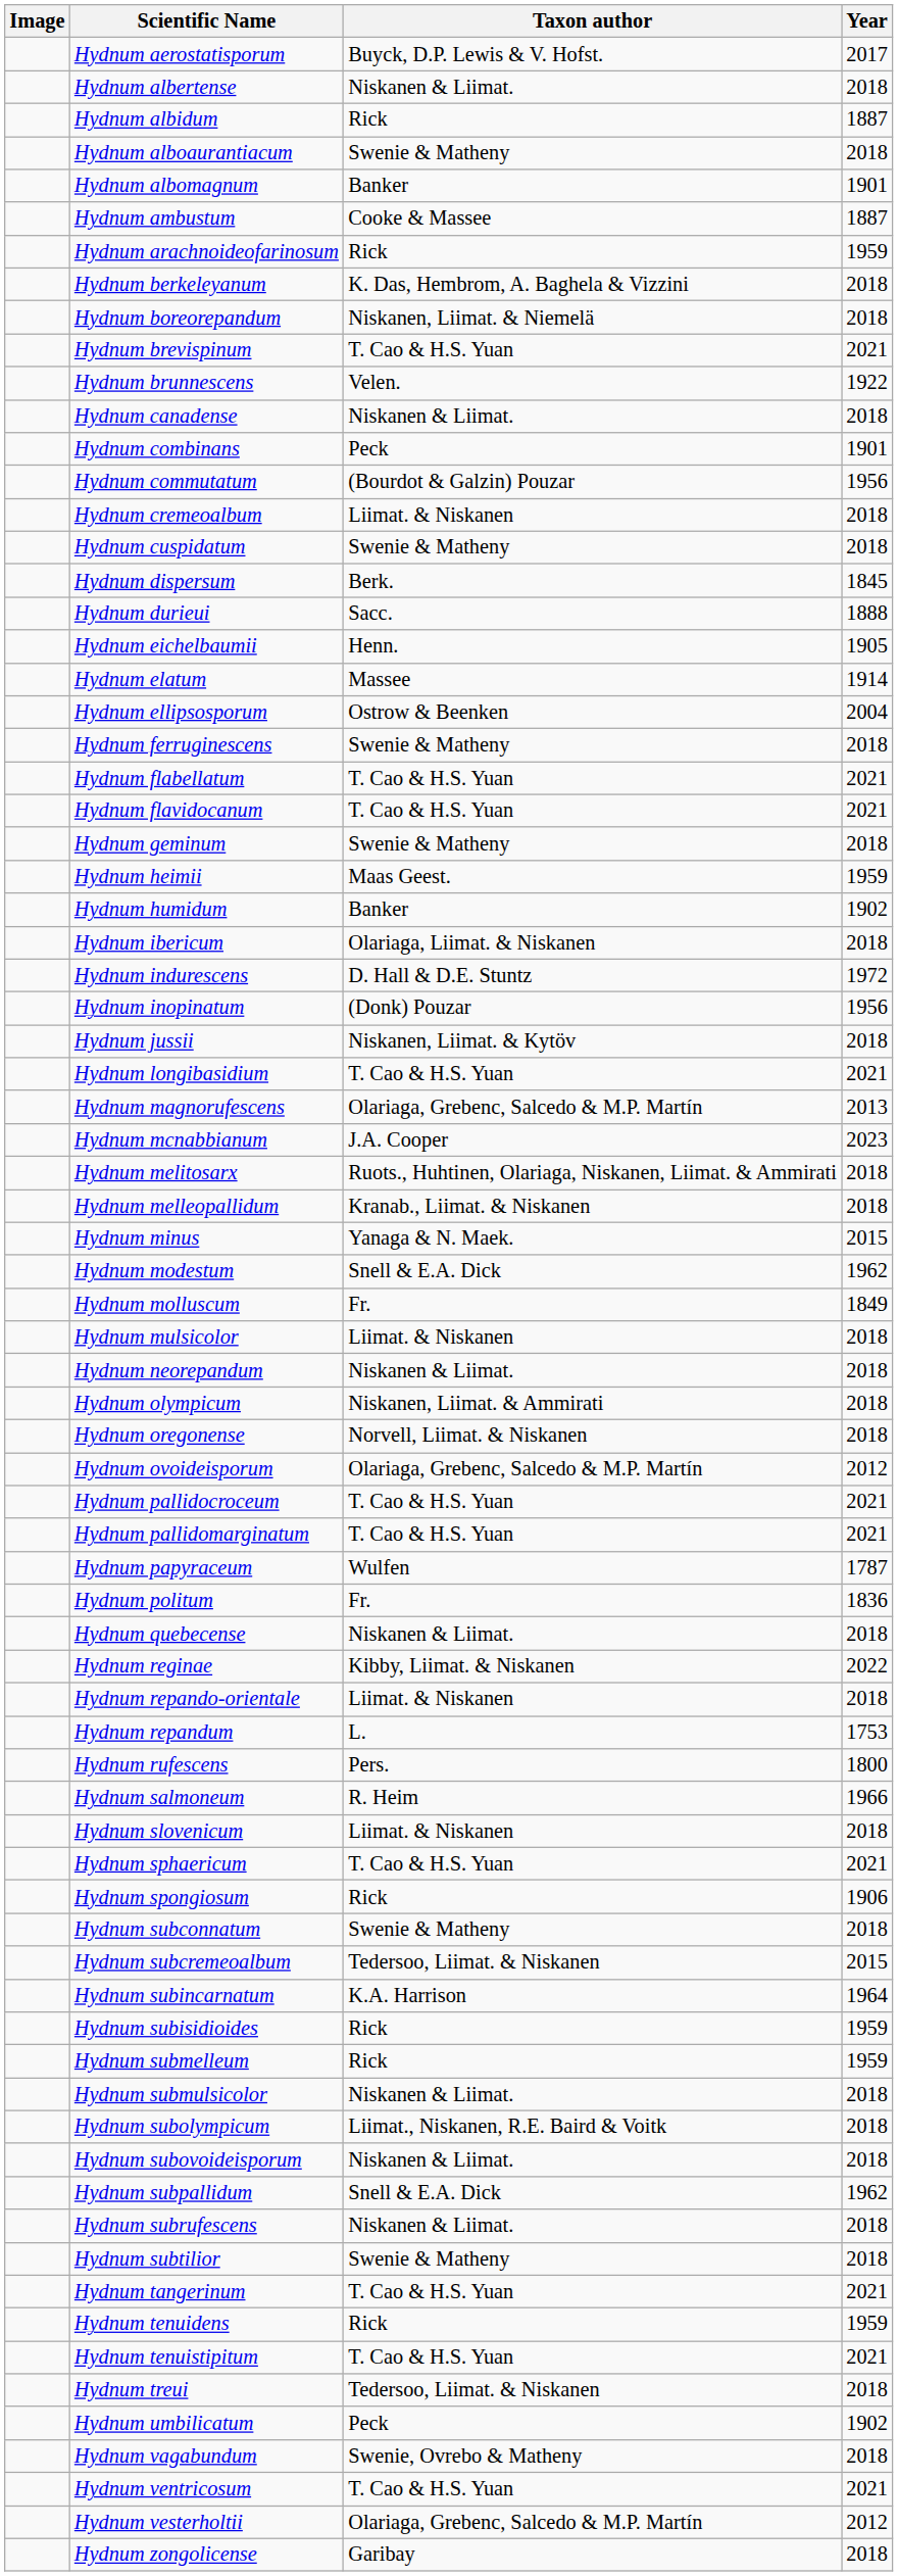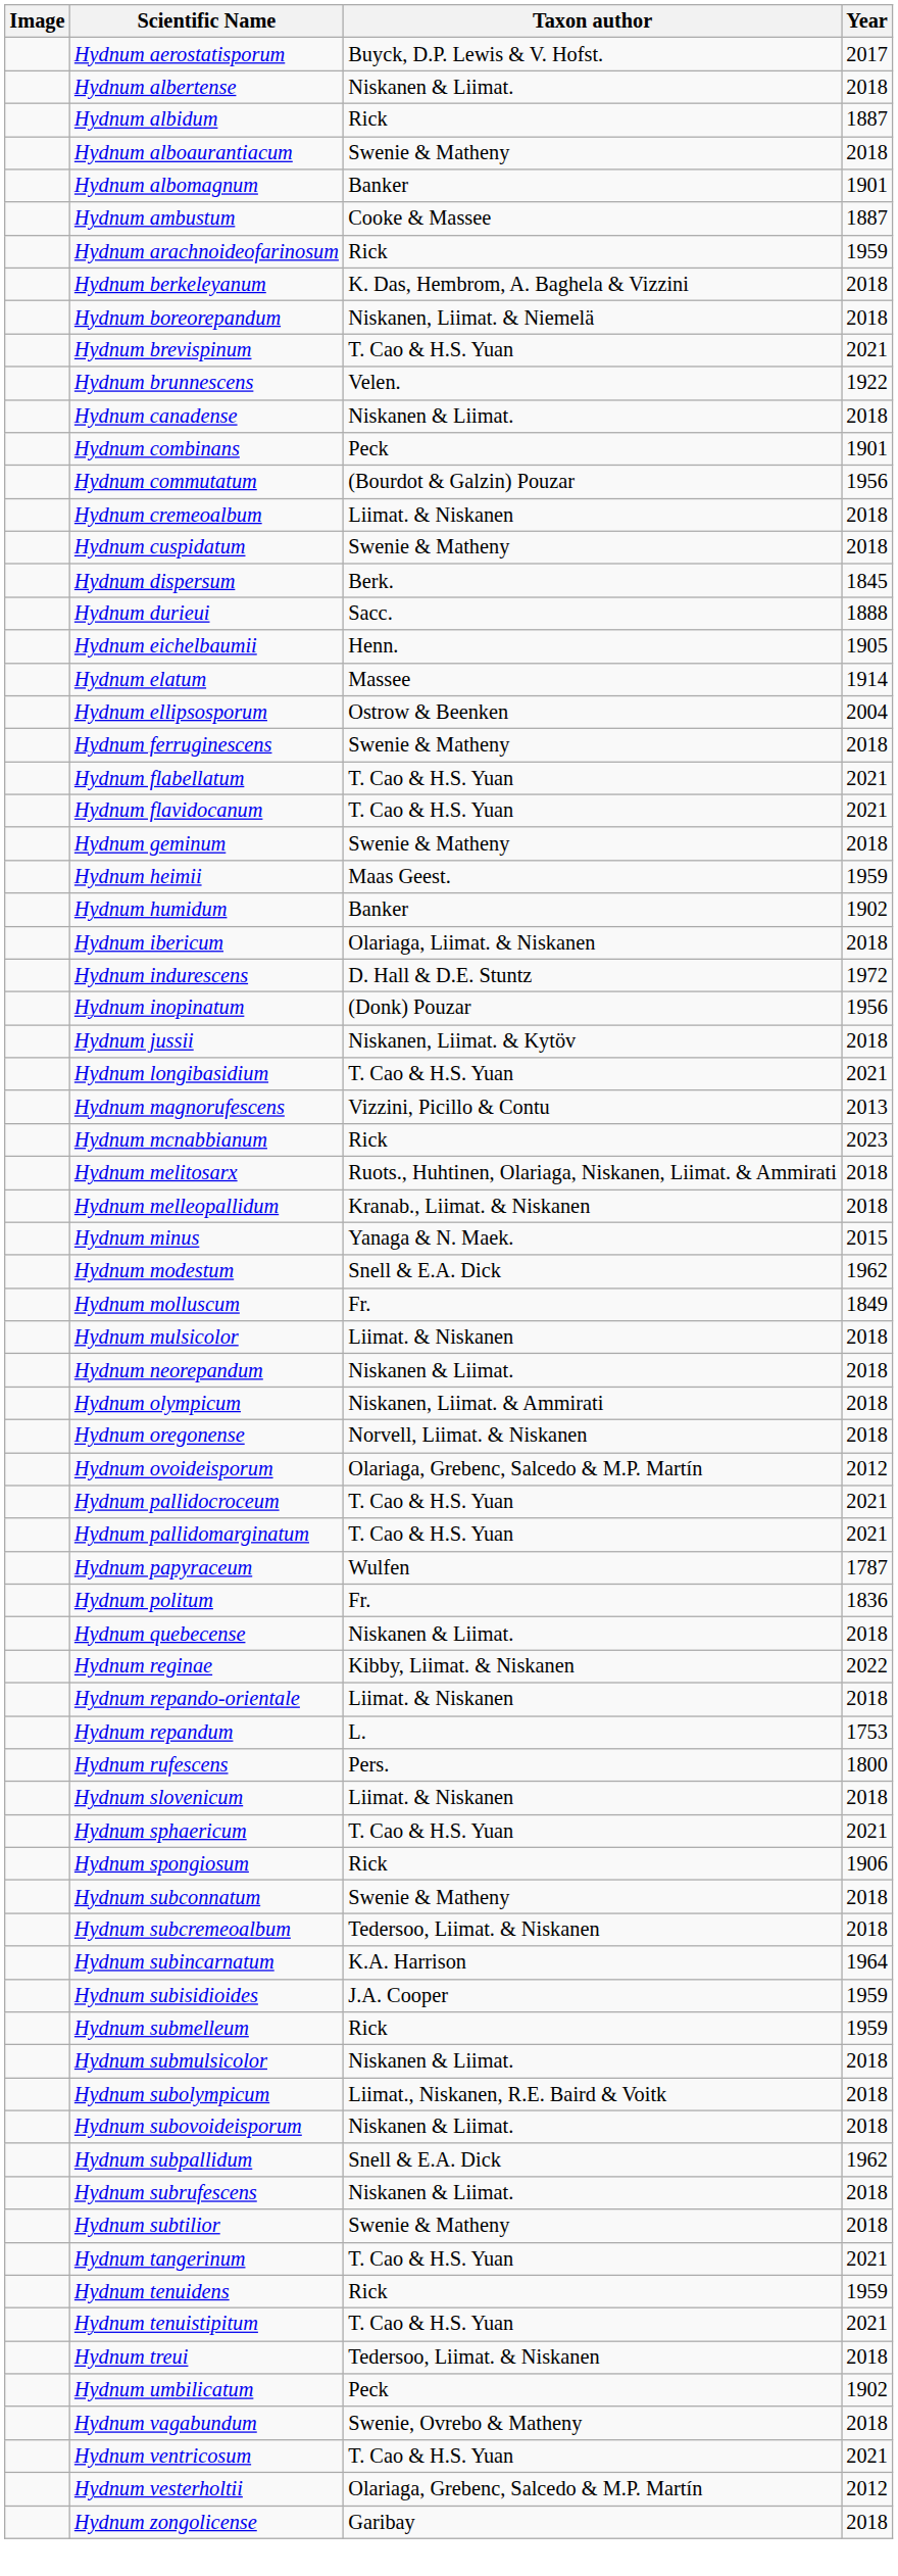Hydnum magnorufescens | Taxon author: Olariaga, Grebenc, Salcedo & M.P. Martín -> Vizzini, Picillo & Contu
Hydnum mcnabbianum | Taxon author: J.A. Cooper -> Rick
- row: Hydnum salmoneum | R. Heim | 1966
Hydnum subcremeoalbum | Year: 2015 -> 2018
Hydnum subisidioides | Taxon author: Rick -> J.A. Cooper
